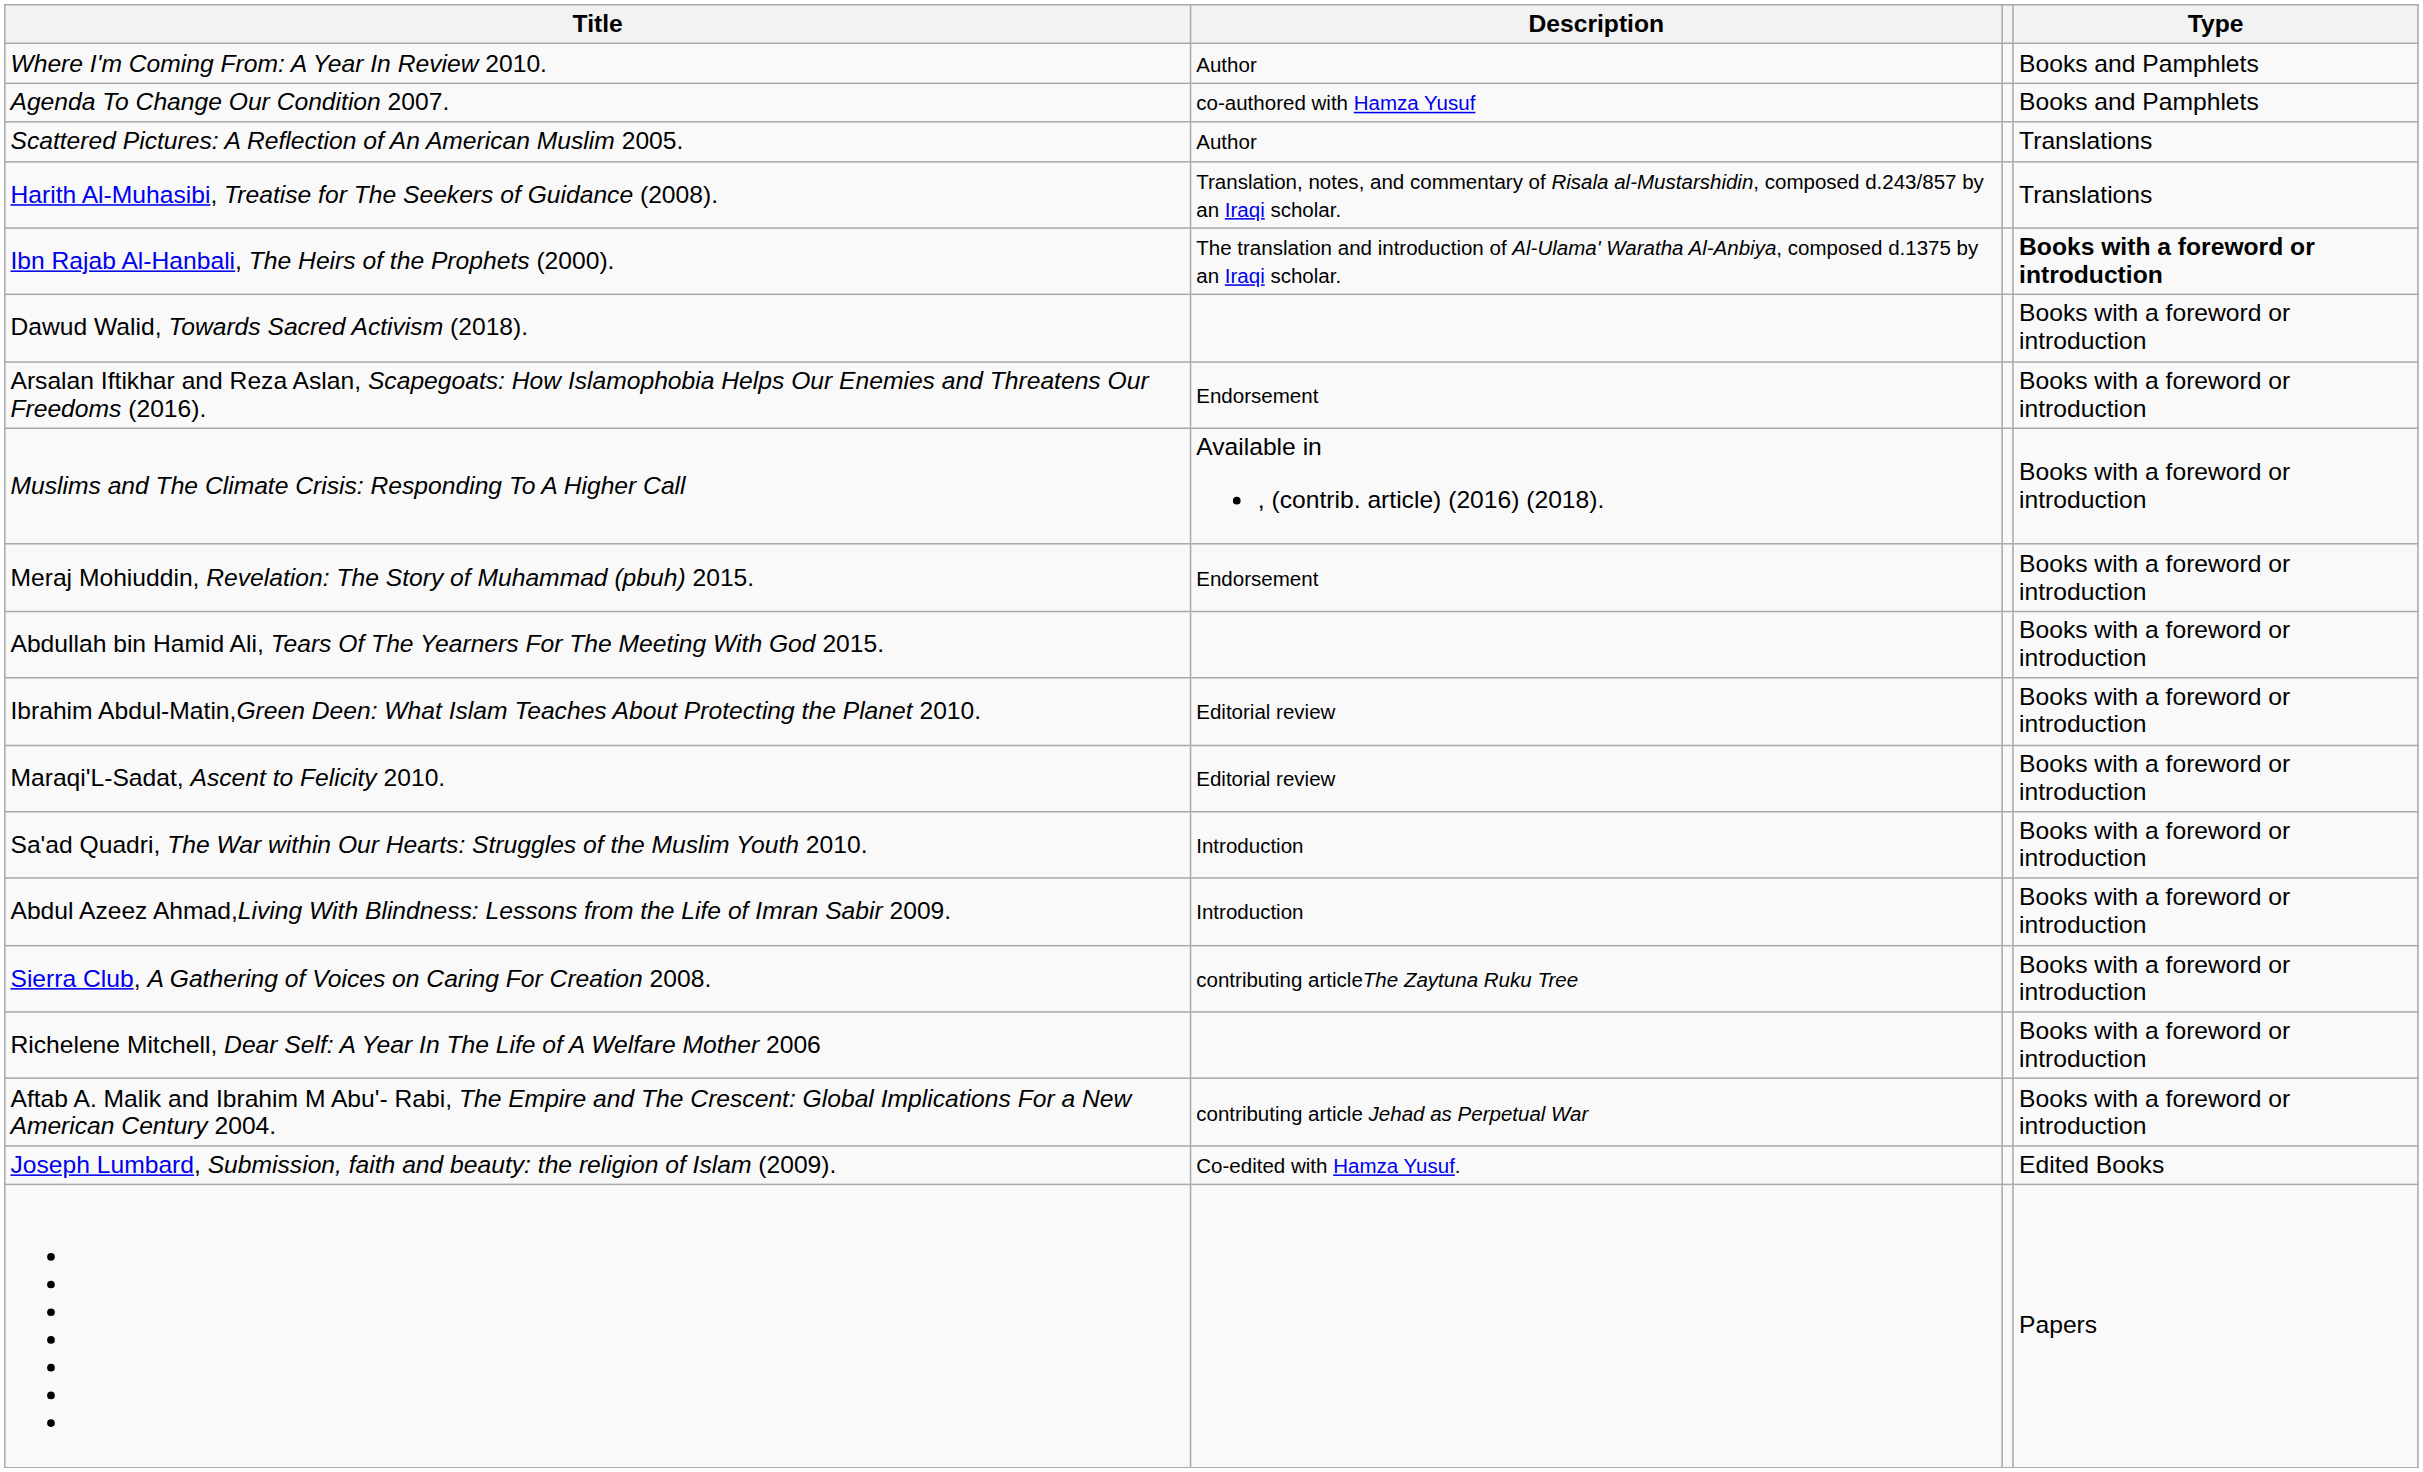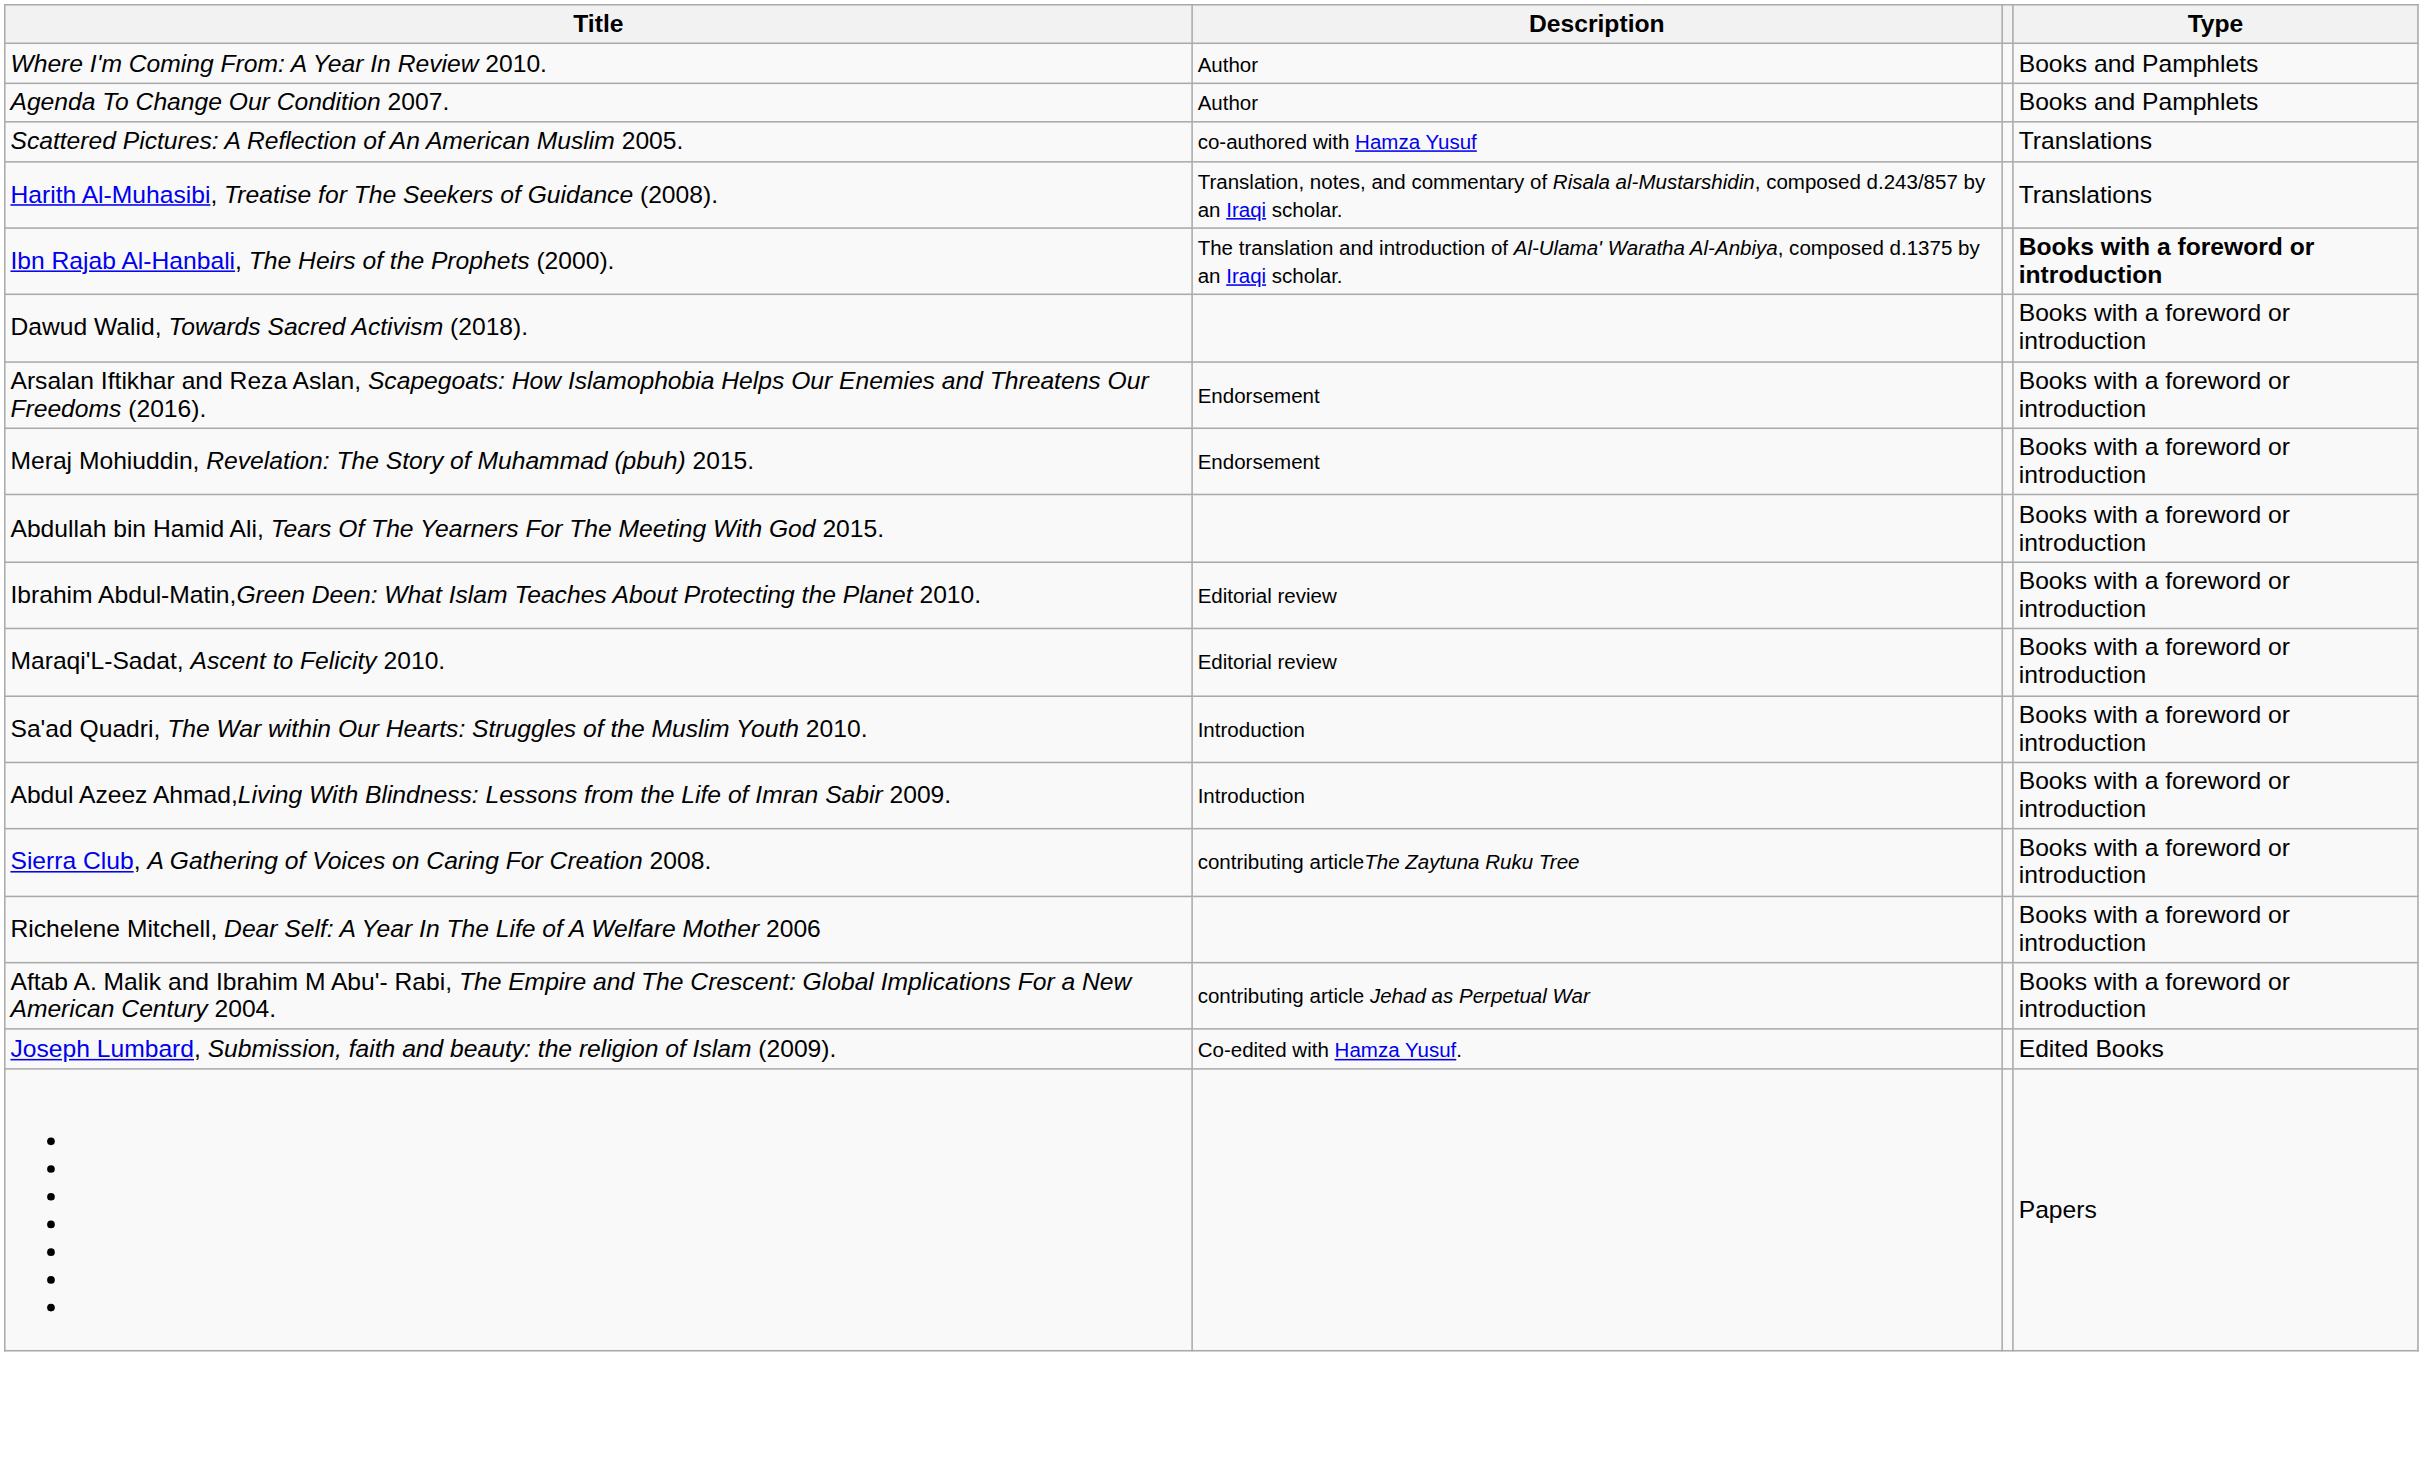Agenda To Change Our Condition 2007. | Description: co-authored with Hamza Yusuf -> Author
Scattered Pictures: A Reflection of An American Muslim 2005. | Description: Author -> co-authored with Hamza Yusuf
- row: Muslims and The Climate Crisis: Responding To A Higher Call | Available in , (contrib. article) (2016) (2018). | Books with a foreword or introduction
